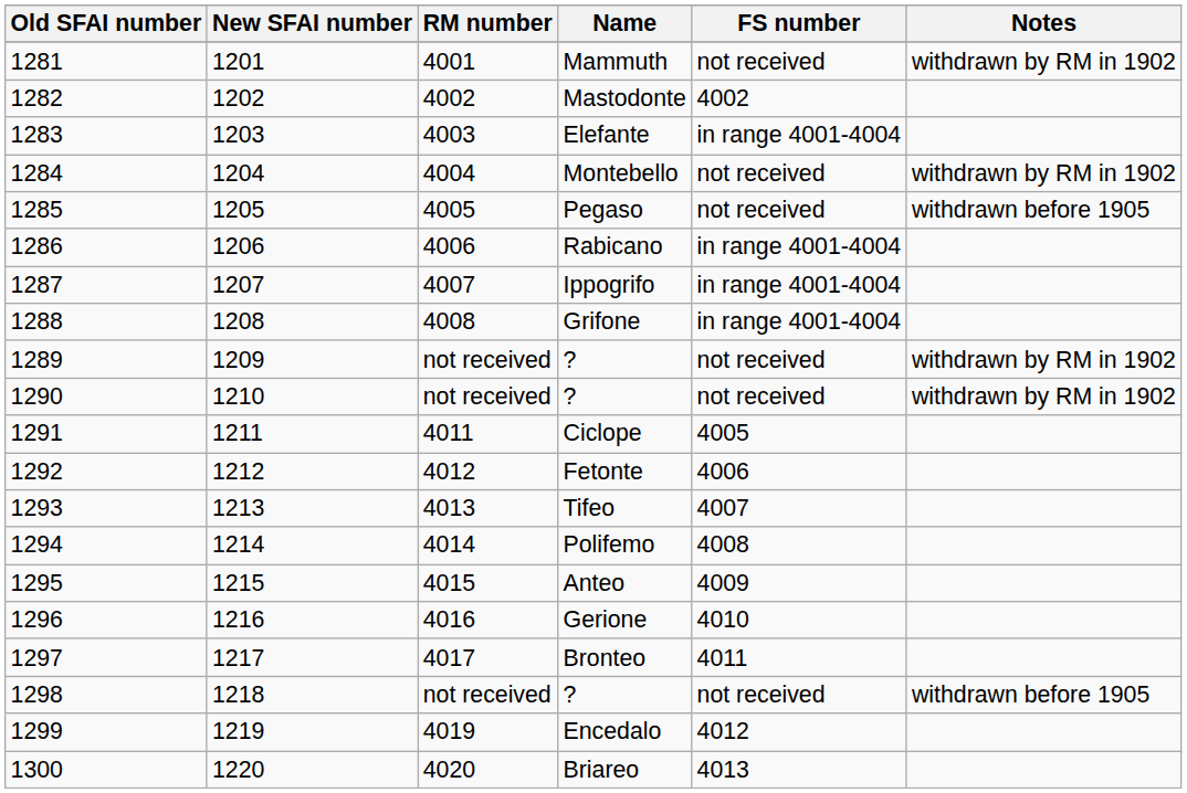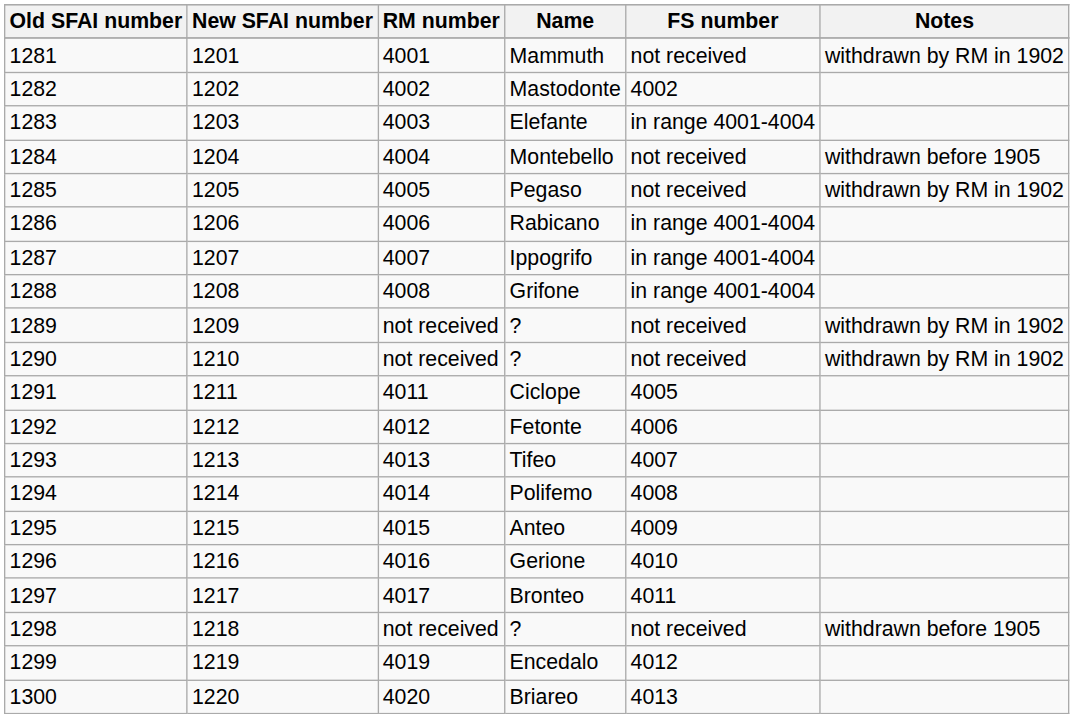Montebello | Notes: withdrawn by RM in 1902 -> withdrawn before 1905
Pegaso | Notes: withdrawn before 1905 -> withdrawn by RM in 1902
